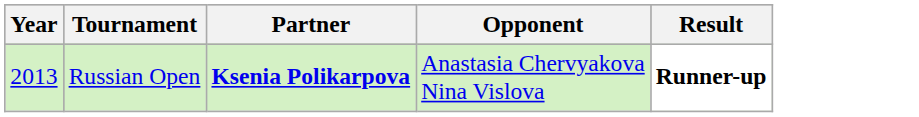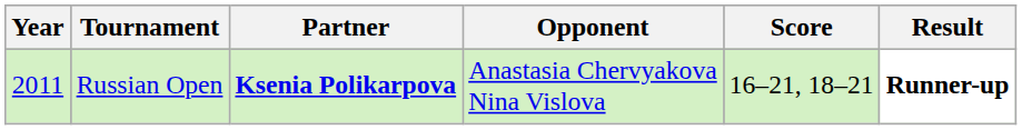+ column: Score | 16–21, 18–21
Russian Open | Year: 2013 -> 2011
